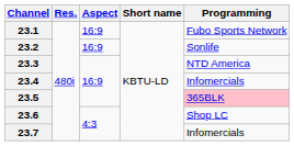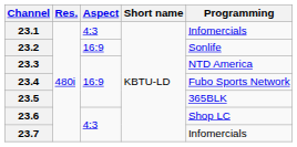23.1 | Aspect: 16:9 -> 4:3
23.1 | Programming: Fubo Sports Network -> Infomercials
23.4 | Programming: Infomercials -> Fubo Sports Network
23.5 | Programming: pink background -> no background
